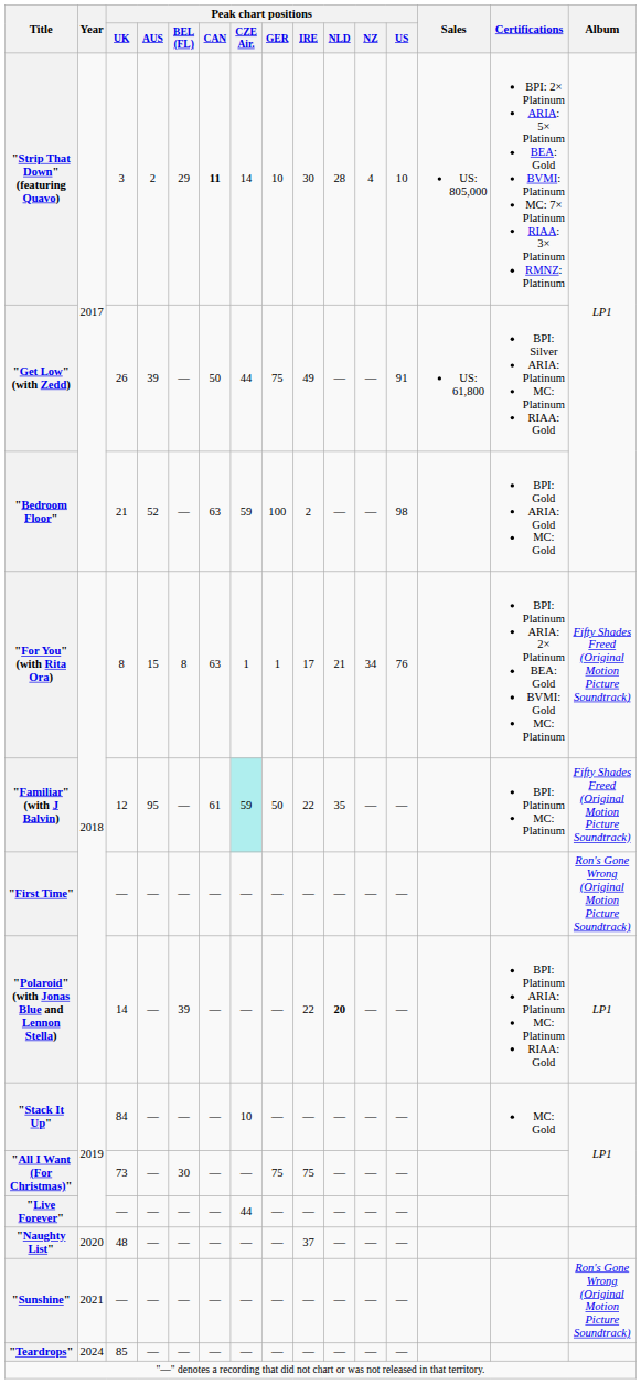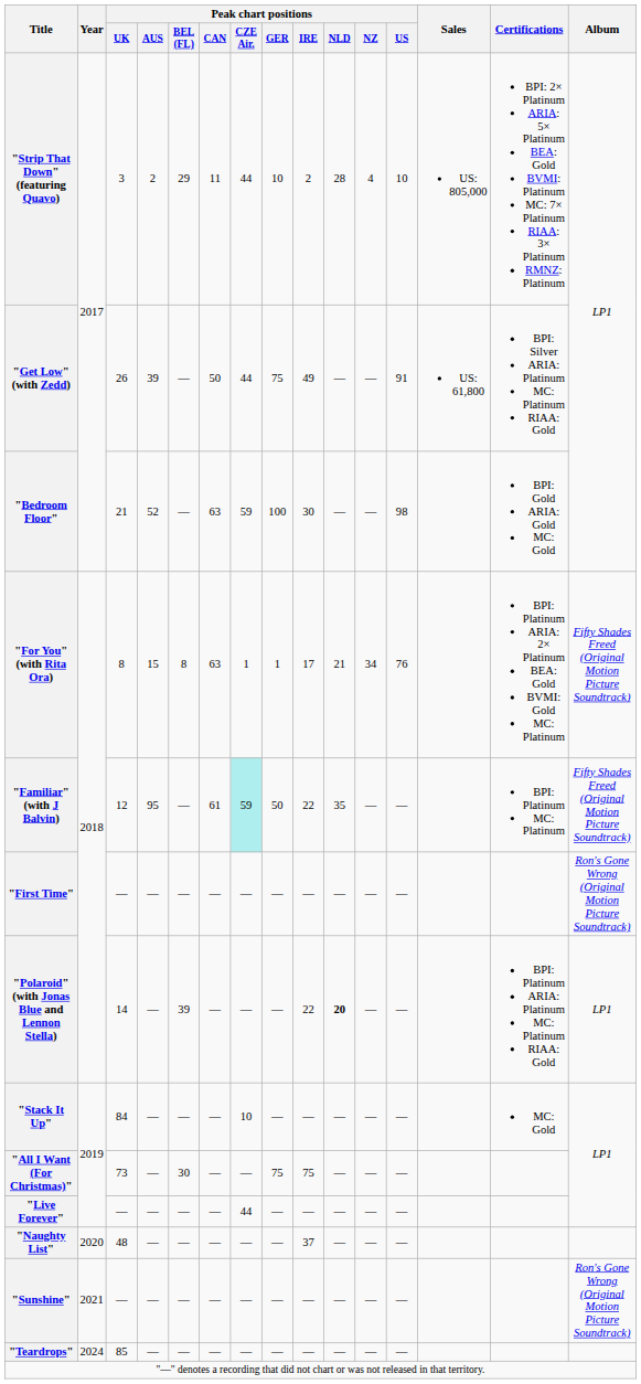"Strip That Down" (featuring Quavo) | Peak chart positions / CAN: bold -> normal
"Strip That Down" (featuring Quavo) | Peak chart positions / CZE Air.: 14 -> 44
"Strip That Down" (featuring Quavo) | Peak chart positions / IRE: 30 -> 2
"Bedroom Floor" | Peak chart positions / IRE: 2 -> 30
